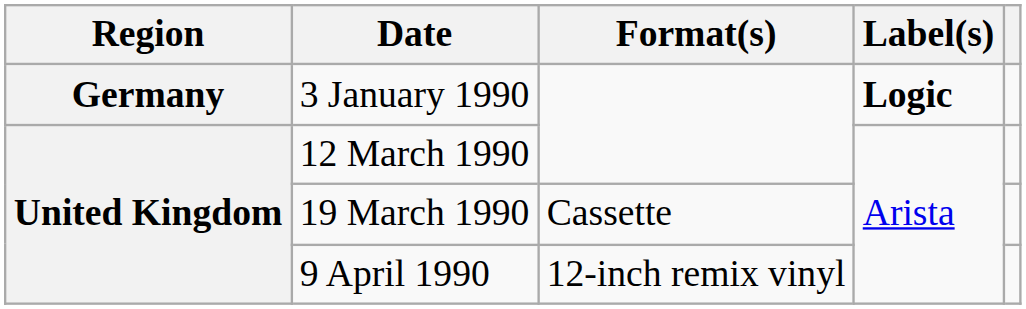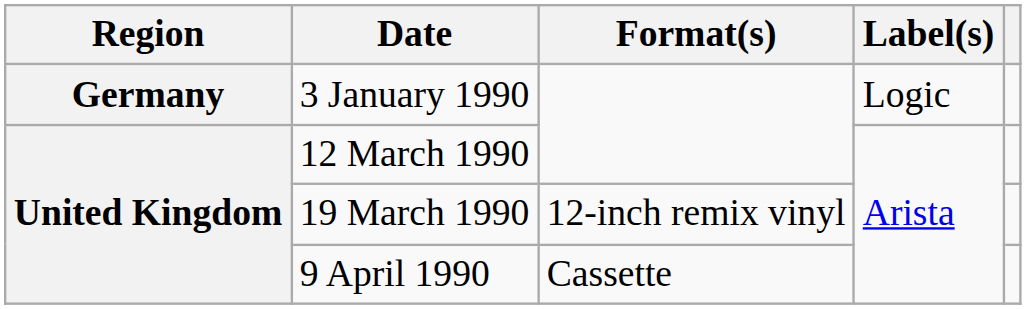3 January 1990 | Label(s): bold -> normal
19 March 1990 | Format(s): Cassette -> 12-inch remix vinyl
9 April 1990 | Format(s): 12-inch remix vinyl -> Cassette
